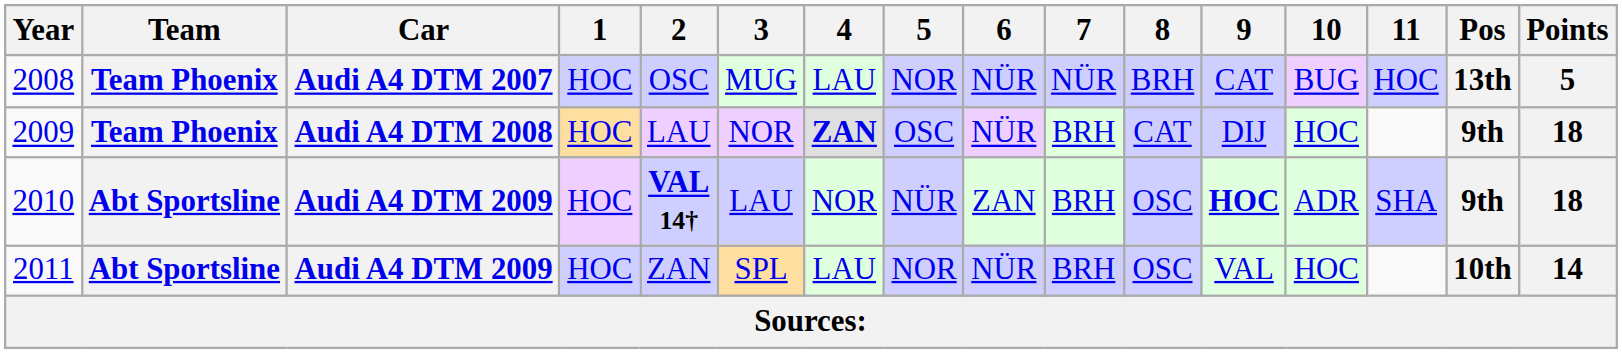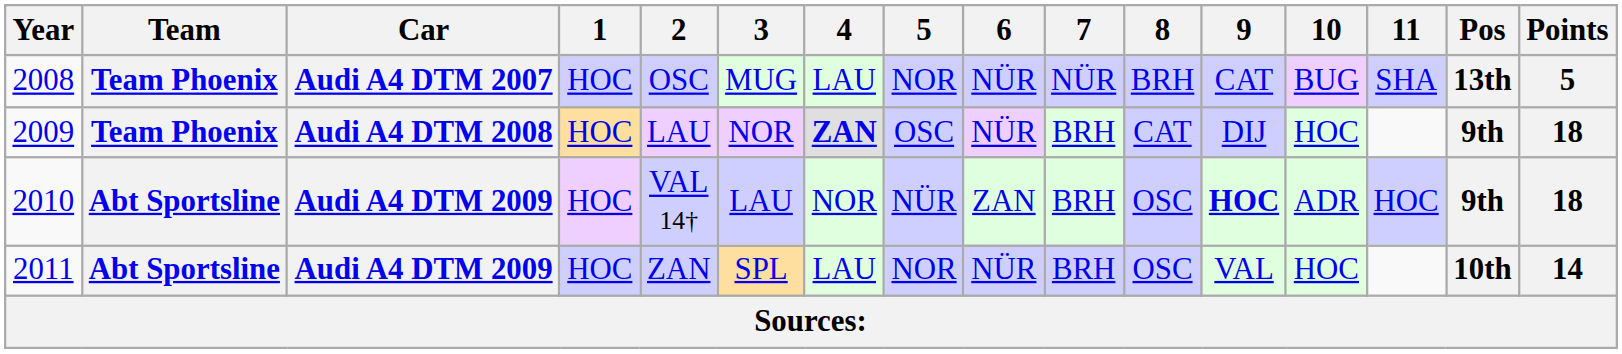2008 | 11: HOC -> SHA
2010 | 2: bold -> normal
2010 | 11: SHA -> HOC
